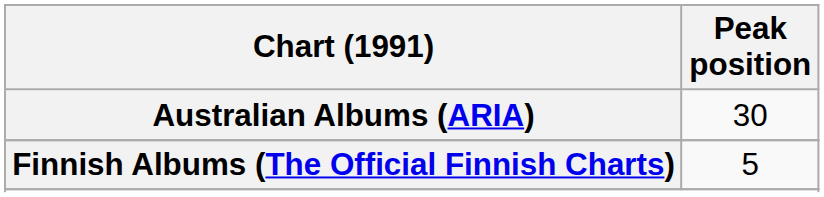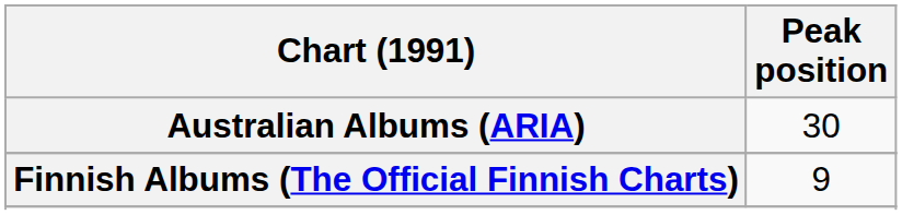Finnish Albums (The Official Finnish Charts) | Peak position: 5 -> 9
